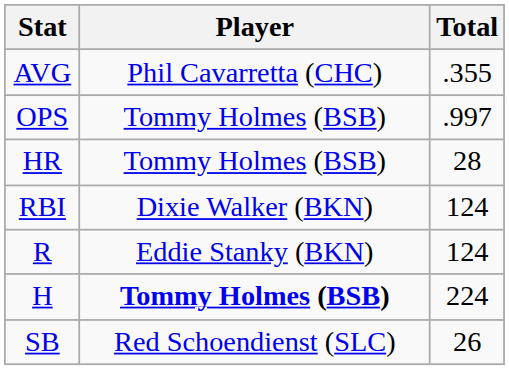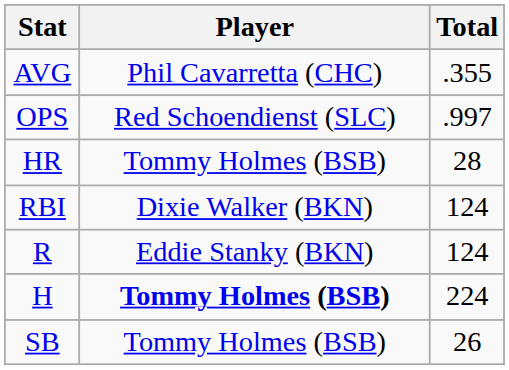OPS | Player: Tommy Holmes (BSB) -> Red Schoendienst (SLC)
SB | Player: Red Schoendienst (SLC) -> Tommy Holmes (BSB)
